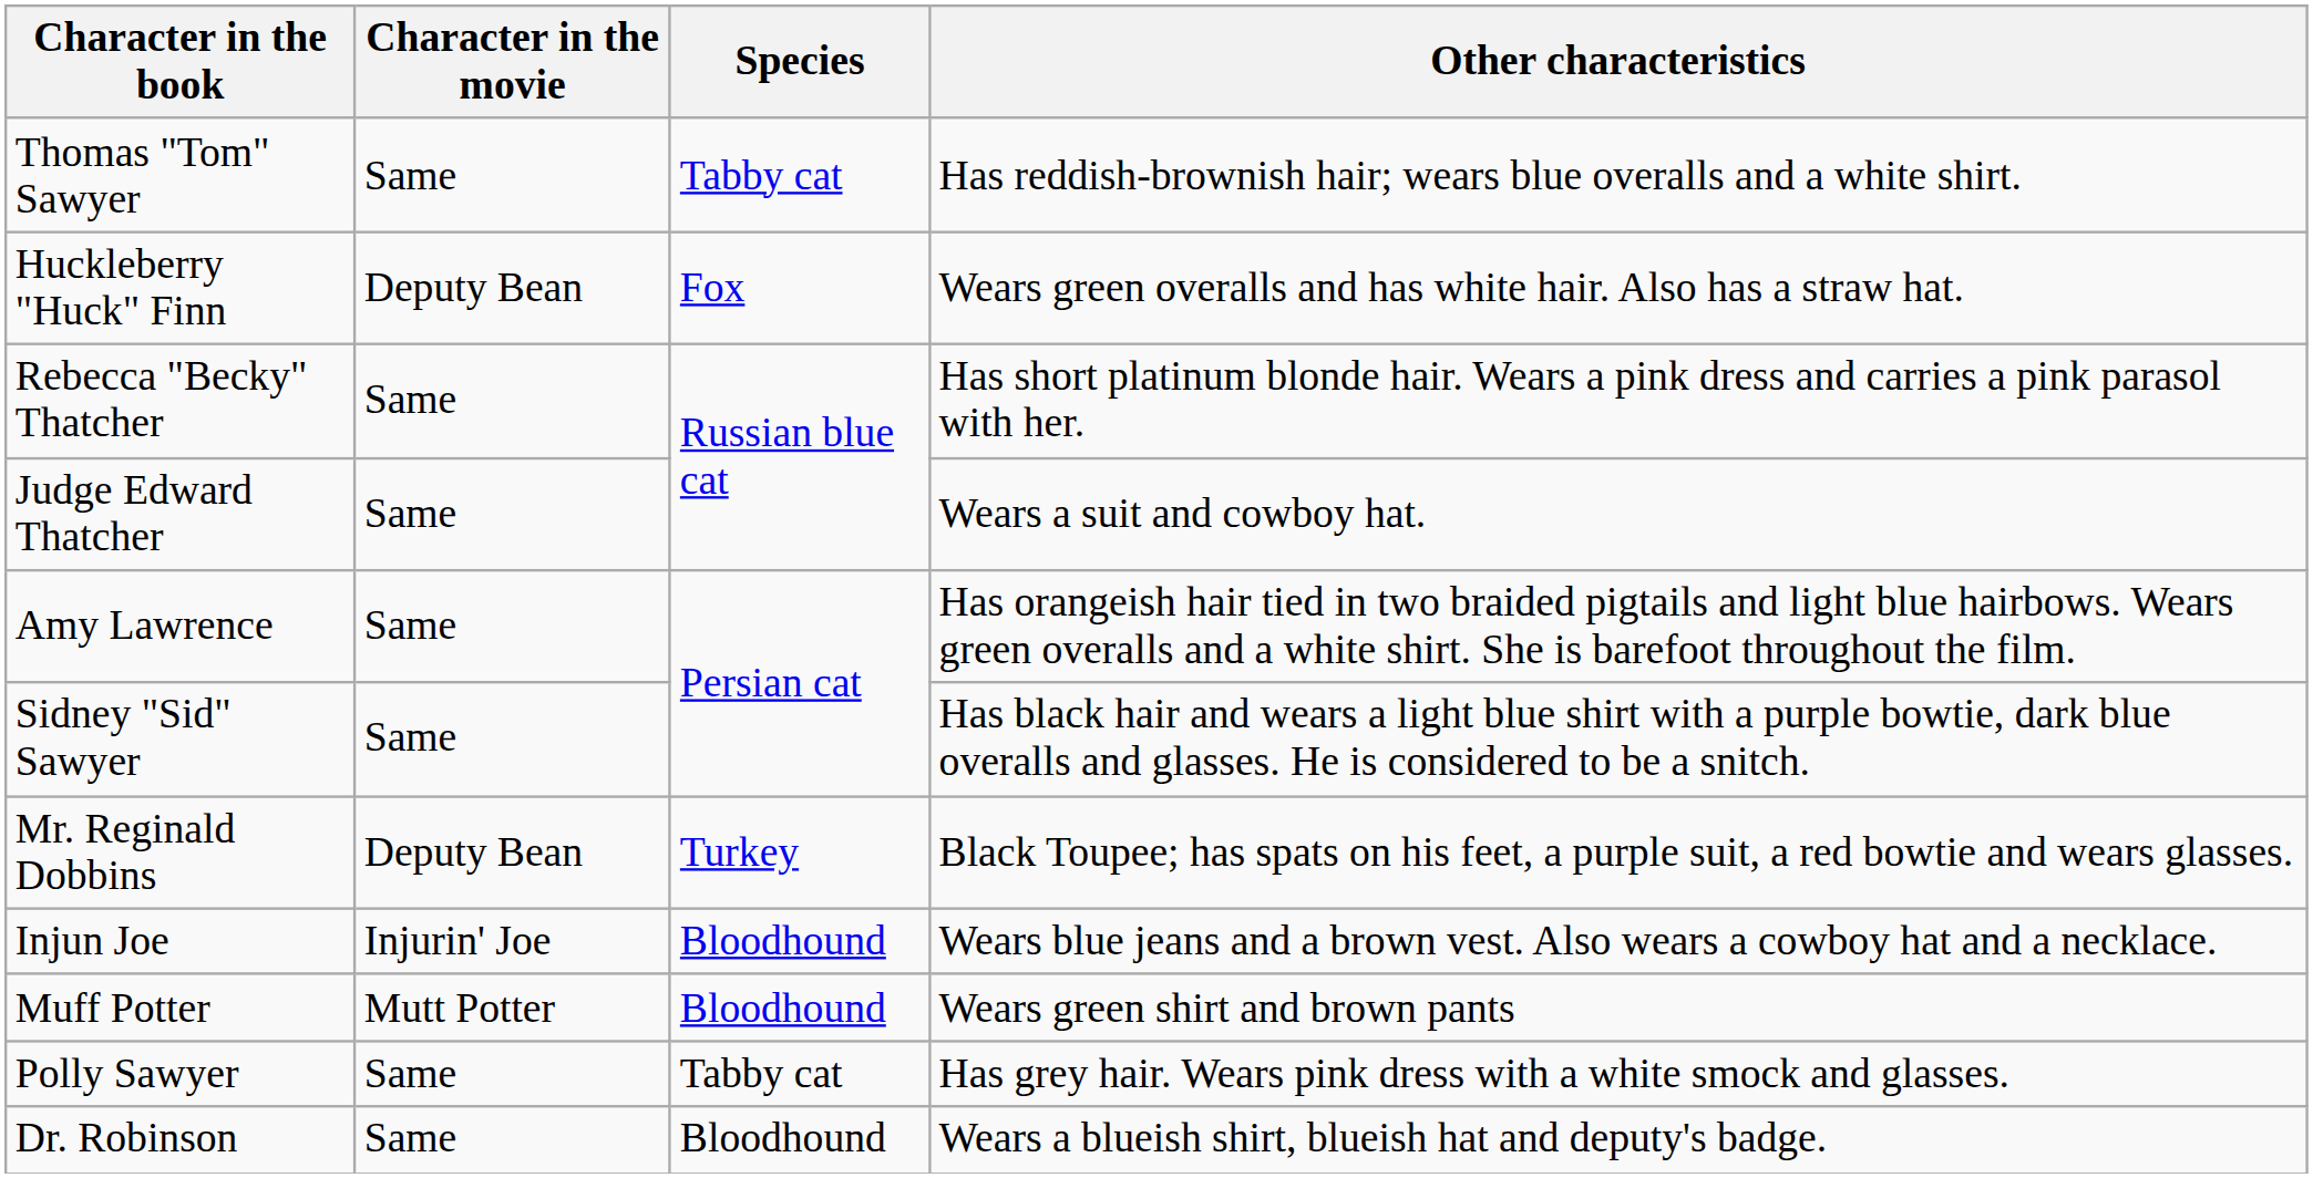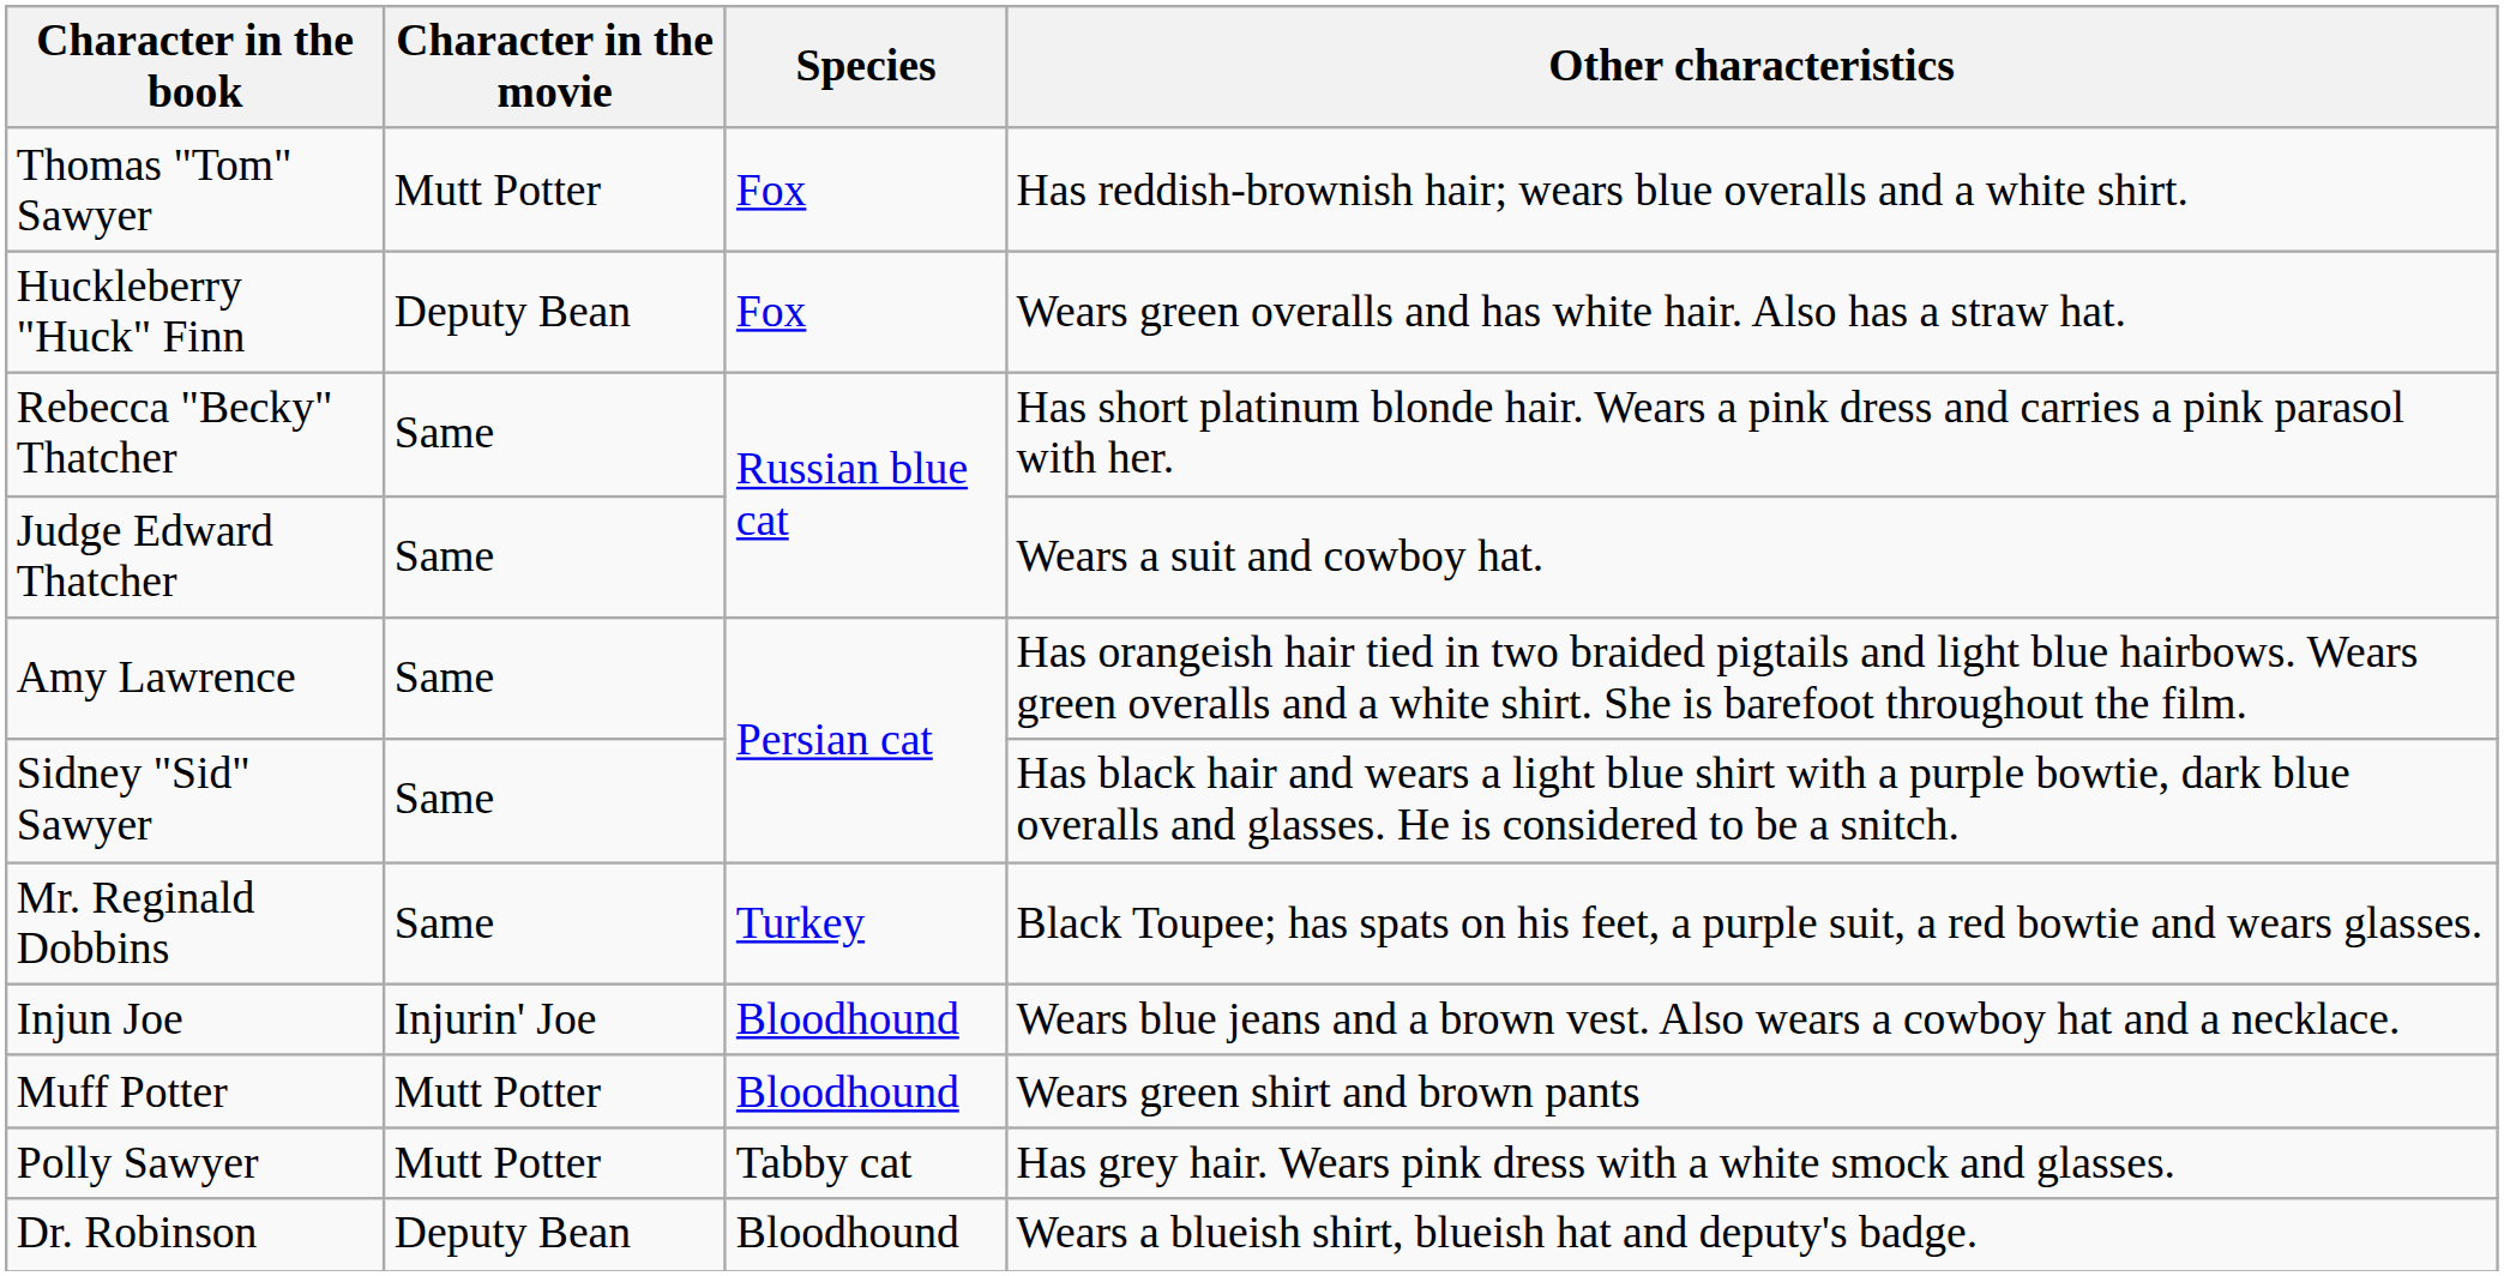Thomas "Tom" Sawyer | Character in the movie: Same -> Mutt Potter
Thomas "Tom" Sawyer | Species: Tabby cat -> Fox
Mr. Reginald Dobbins | Character in the movie: Deputy Bean -> Same
Polly Sawyer | Character in the movie: Same -> Mutt Potter
Dr. Robinson | Character in the movie: Same -> Deputy Bean
